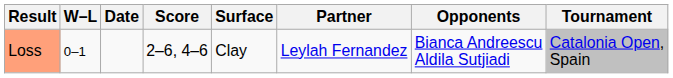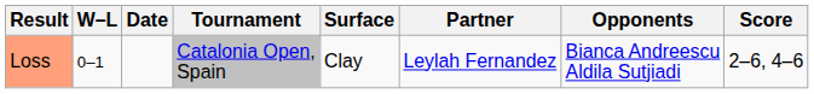columns swapped: Tournament <-> Score
